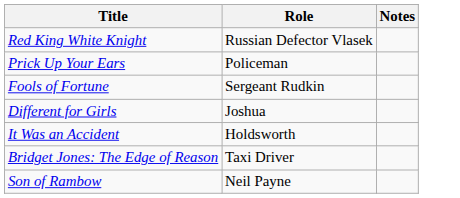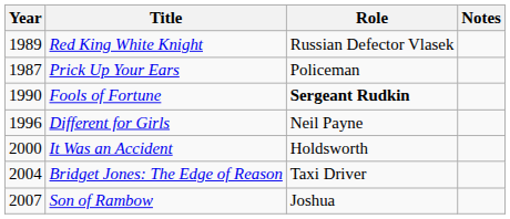+ column: Year | 1989 | 1987 | 1990 | 1996 | 2000 | 2004 | 2007
Fools of Fortune | Role: normal -> bold
Different for Girls | Role: Joshua -> Neil Payne
Son of Rambow | Role: Neil Payne -> Joshua
